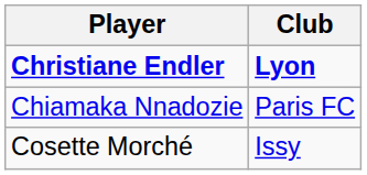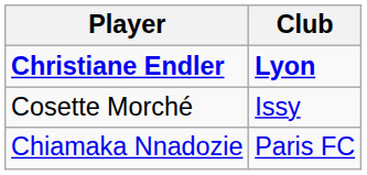rows swapped: Cosette Morché <-> Chiamaka Nnadozie
